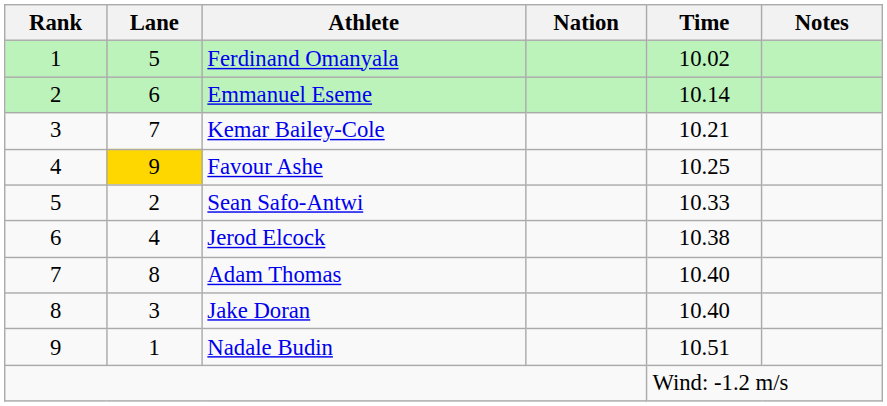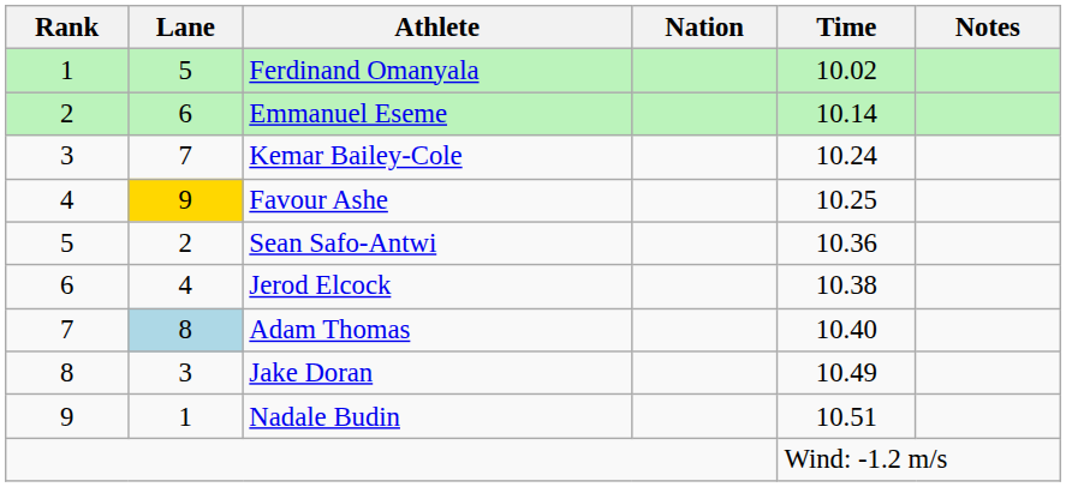Kemar Bailey-Cole | Time: 10.21 -> 10.24
Sean Safo-Antwi | Time: 10.33 -> 10.36
Adam Thomas | Lane: no background -> lightblue background
Jake Doran | Time: 10.40 -> 10.49
